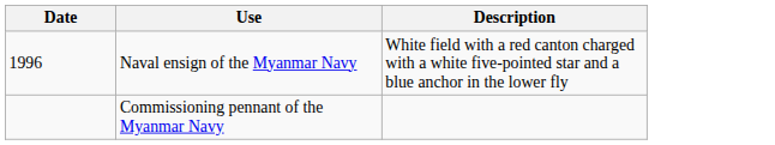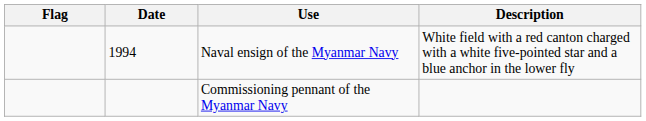+ column: Flag
Naval ensign of the Myanmar Navy | Date: 1996 -> 1994
